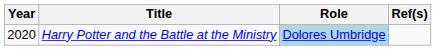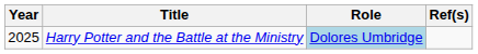Harry Potter and the Battle at the Ministry | Year: 2020 -> 2025
